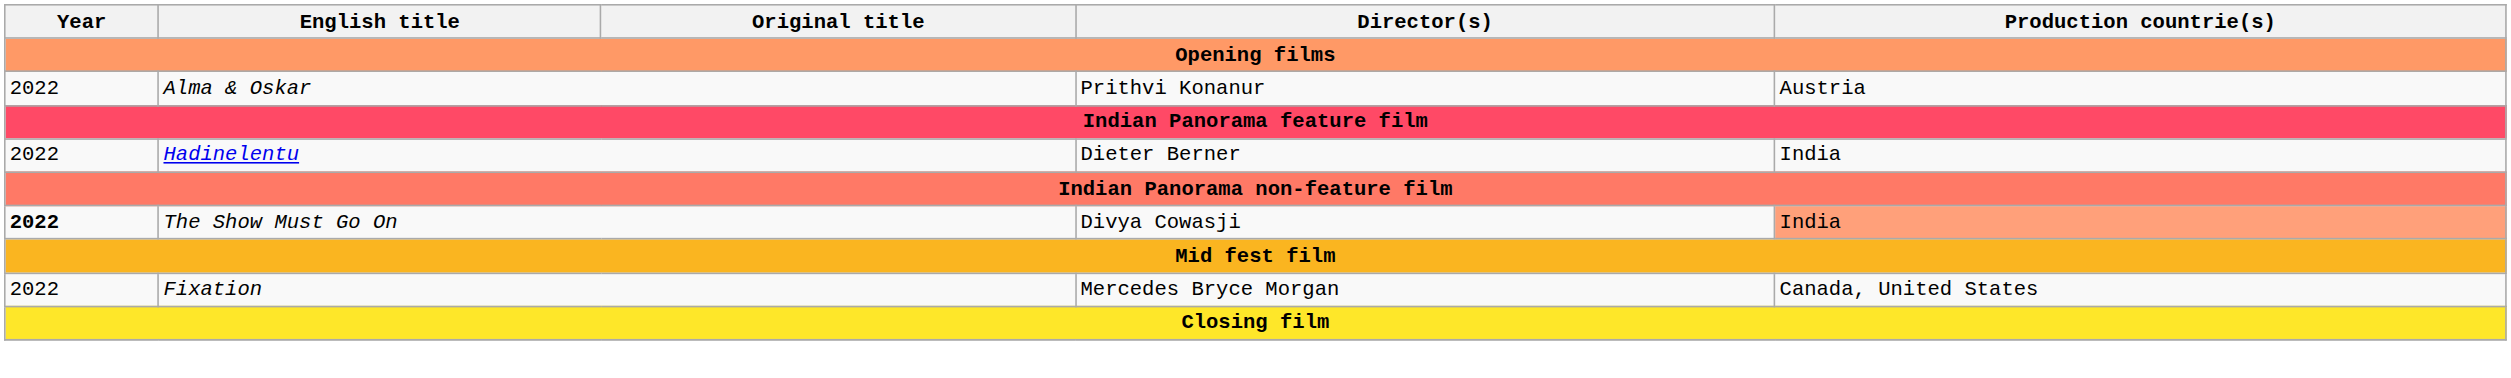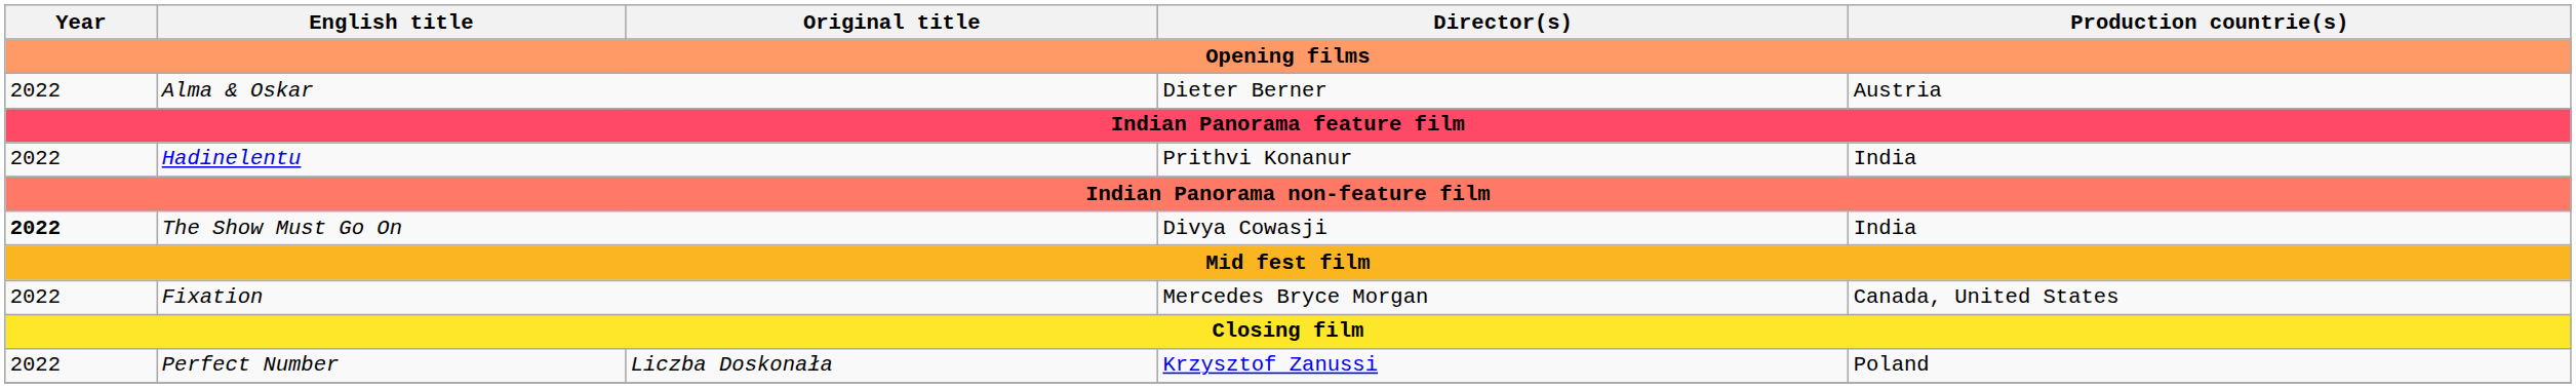Alma & Oskar | Director(s): Prithvi Konanur -> Dieter Berner
Hadinelentu | Director(s): Dieter Berner -> Prithvi Konanur
The Show Must Go On | Production countrie(s): lightsalmon background -> no background
+ row: 2022 | Perfect Number | Liczba Doskonała | Krzysztof Zanussi | Poland
